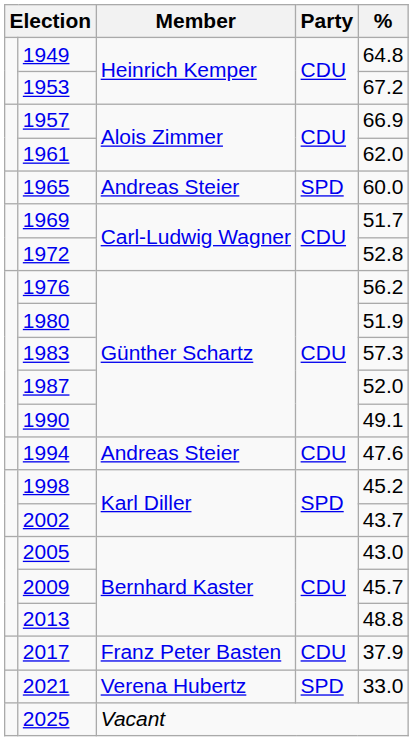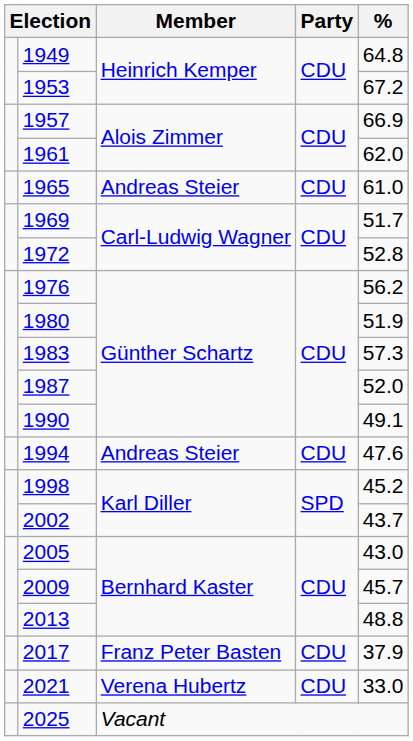1965 | Party: SPD -> CDU
1965 | %: 60.0 -> 61.0
2021 | Party: SPD -> CDU
